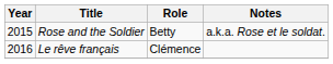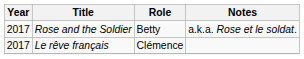Rose and the Soldier | Year: 2015 -> 2017
Le rêve français | Year: 2016 -> 2017
